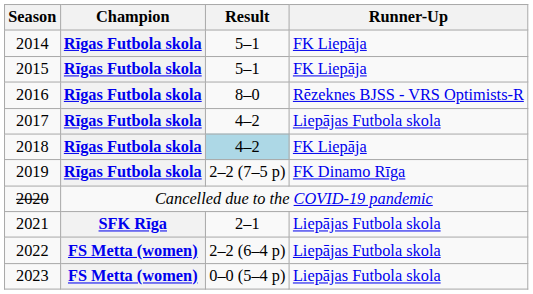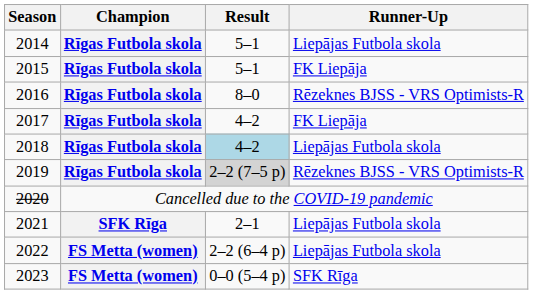2014 | Runner-Up: FK Liepāja -> Liepājas Futbola skola
2017 | Runner-Up: Liepājas Futbola skola -> FK Liepāja
2018 | Runner-Up: FK Liepāja -> Liepājas Futbola skola
2019 | Result: no background -> lightgrey background
2019 | Runner-Up: FK Dinamo Rīga -> Rēzeknes BJSS - VRS Optimists-R
2023 | Runner-Up: Liepājas Futbola skola -> SFK Rīga
